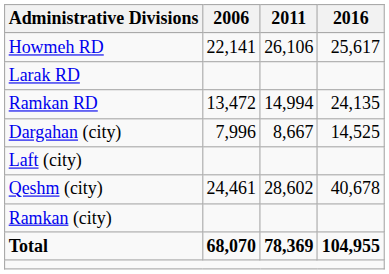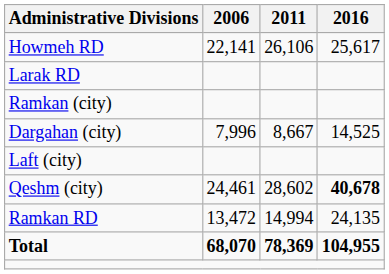rows swapped: Ramkan RD <-> Ramkan (city)
Qeshm (city) | 2016: normal -> bold
